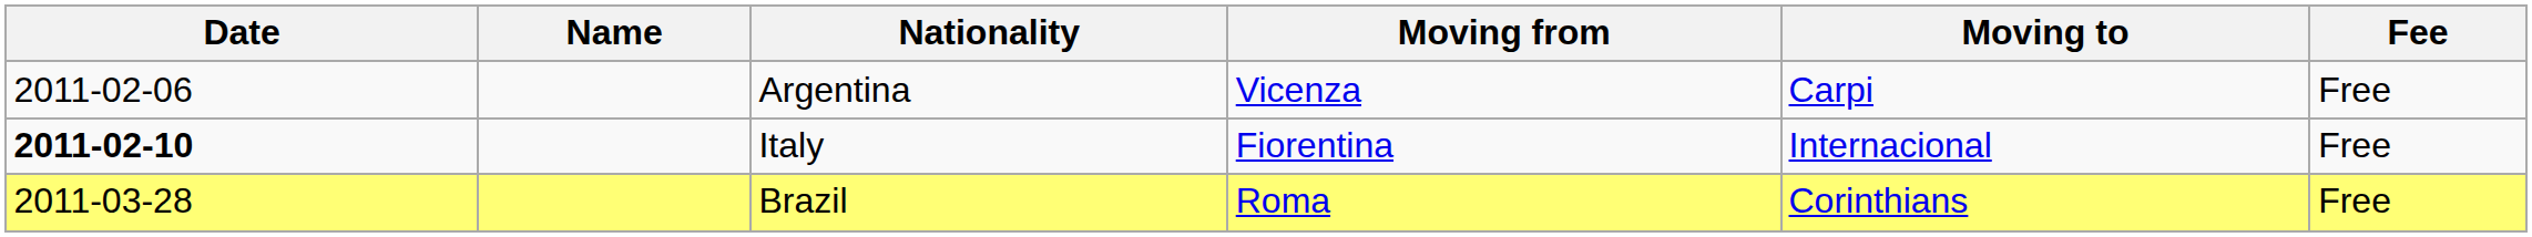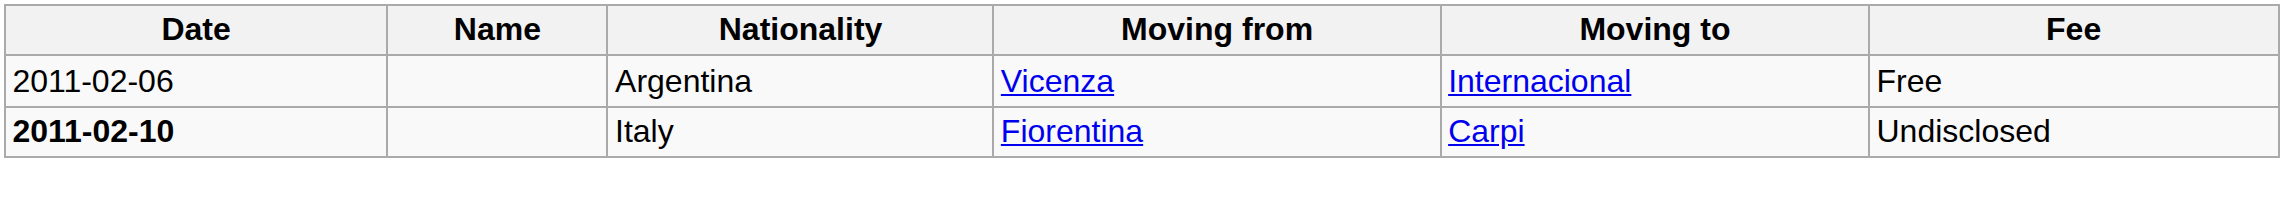Argentina | Moving to: Carpi -> Internacional
Italy | Moving to: Internacional -> Carpi
Italy | Fee: Free -> Undisclosed
- row: 2011-03-28 | Brazil | Roma | Corinthians | Free
